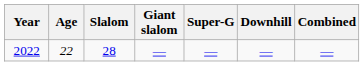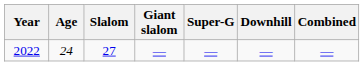2022 | Age: 22 -> 24
2022 | Slalom: 28 -> 27
